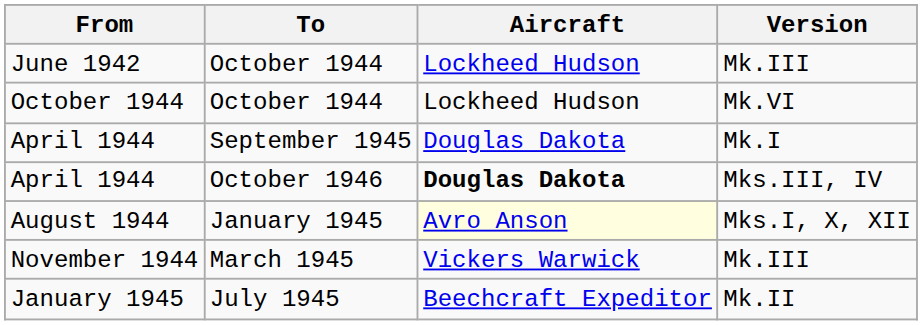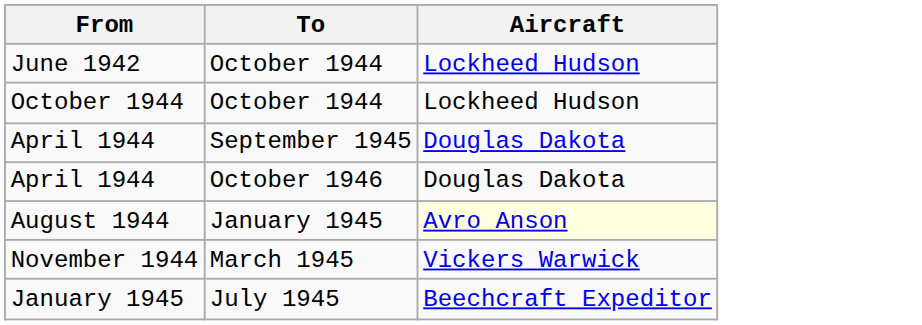- column: Version | Mk.III | Mk.VI | Mk.I | Mks.III, IV | Mks.I, X, XII | Mk.III | Mk.II
April 1944 / October 1946 | Aircraft: bold -> normal
